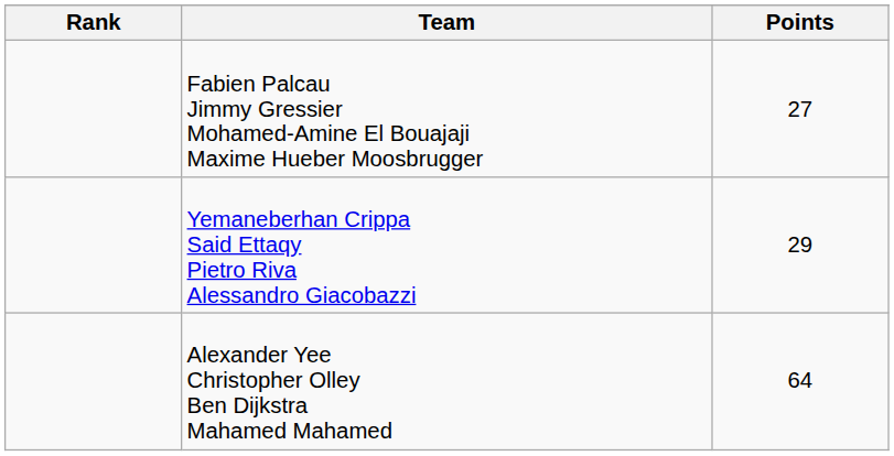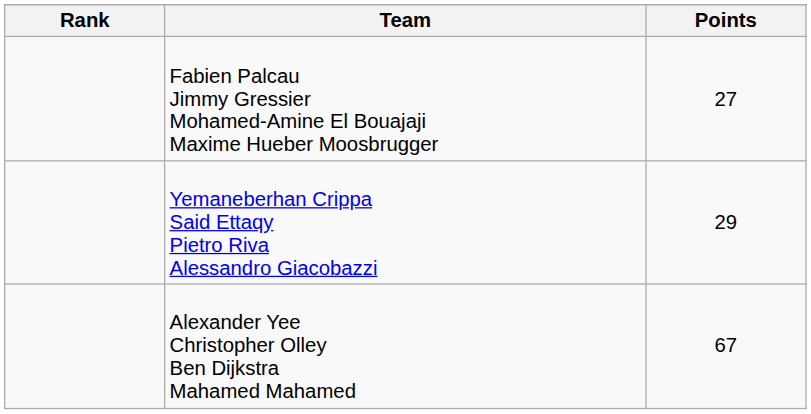Alexander Yee Christopher Olley Ben Dijkstra Mahamed Mahamed | Points: 64 -> 67
